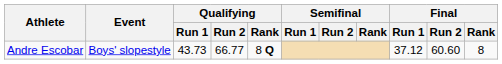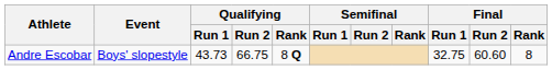Andre Escobar | Qualifying / Run 2: 66.77 -> 66.75
Andre Escobar | Final / Run 1: 37.12 -> 32.75
